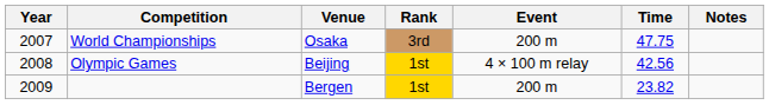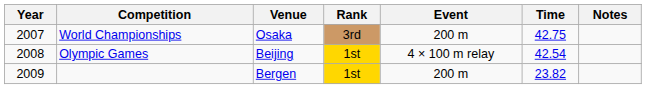World Championships | Time: 47.75 -> 42.75
Olympic Games | Time: 42.56 -> 42.54
